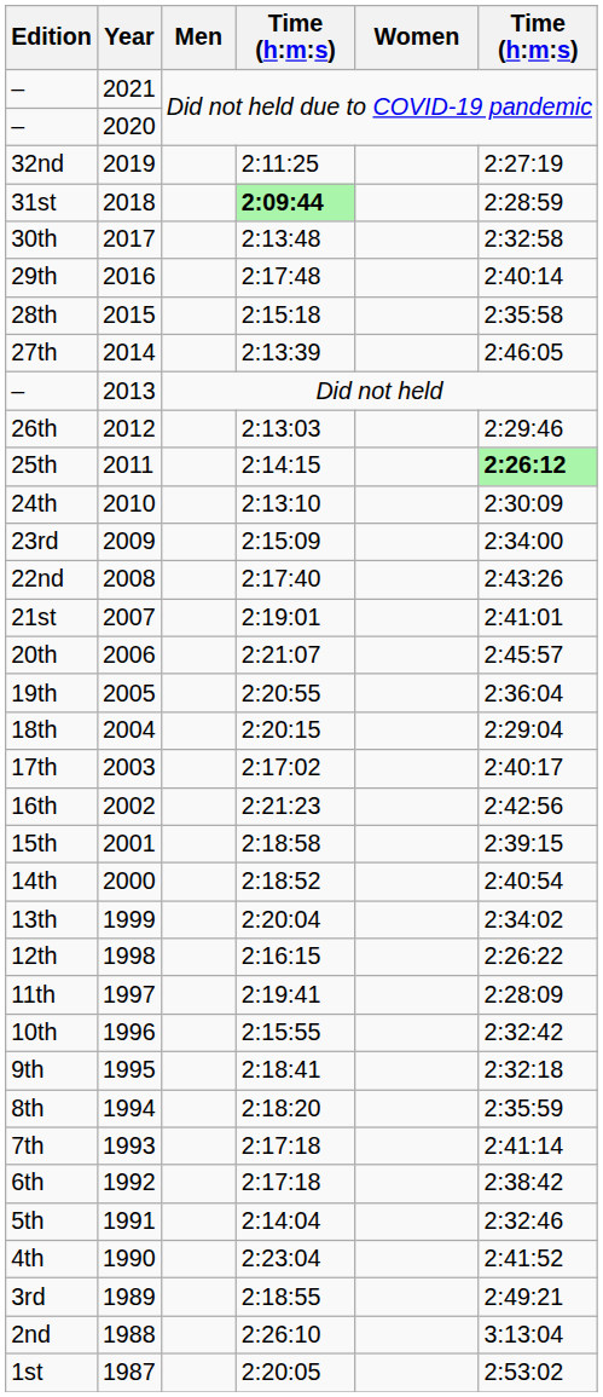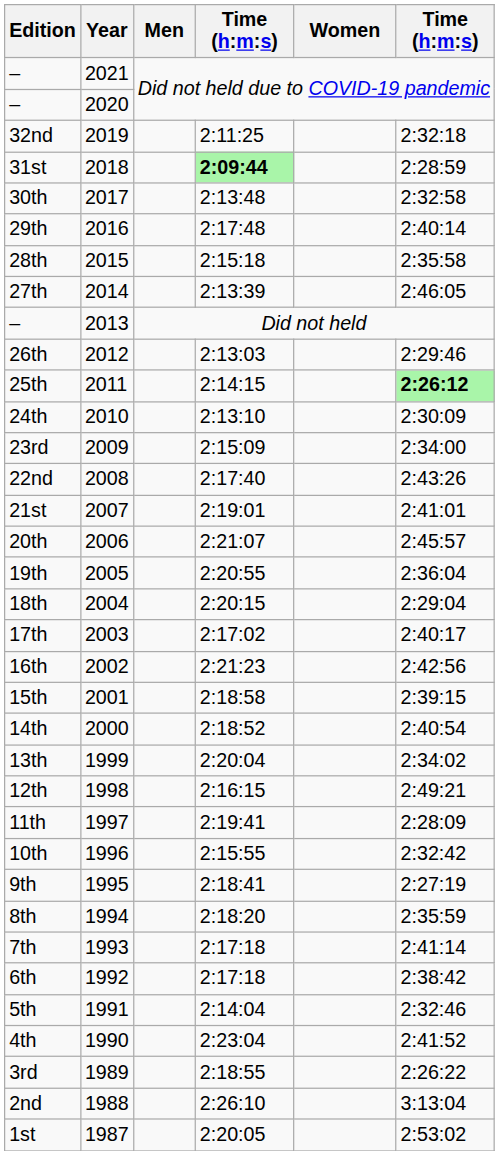32nd | column 6: 2:27:19 -> 2:32:18
12th | column 6: 2:26:22 -> 2:49:21
9th | column 6: 2:32:18 -> 2:27:19
3rd | column 6: 2:49:21 -> 2:26:22
